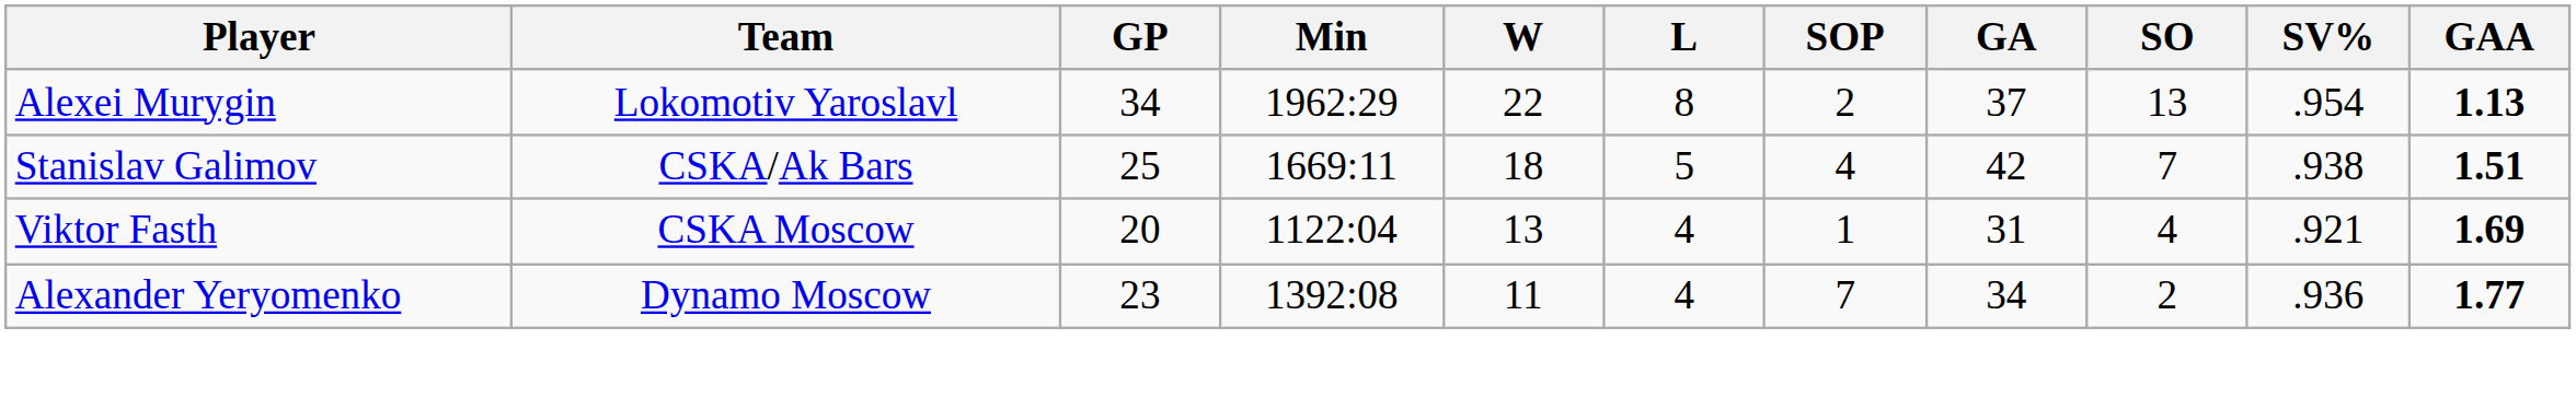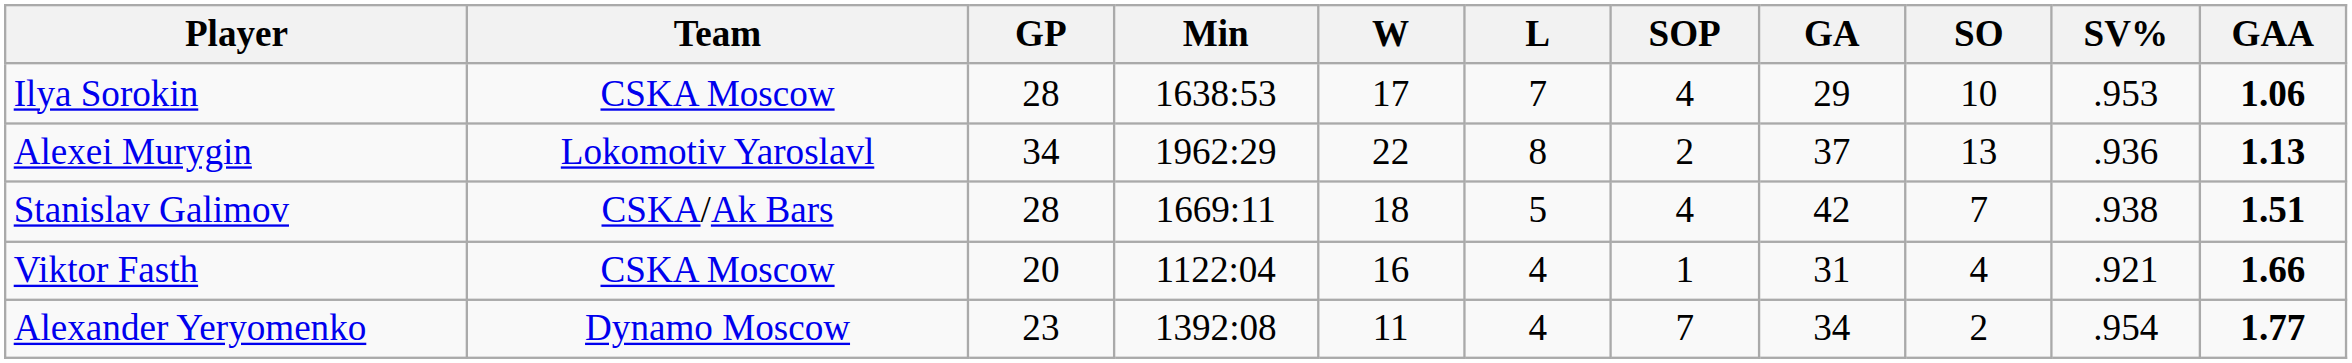+ row: Ilya Sorokin | CSKA Moscow | 28 | 1638:53 | 17 | 7 | 4 | 29 | 10 | .953 | 1.06
Alexei Murygin | SV%: .954 -> .936
Stanislav Galimov | GP: 25 -> 28
Viktor Fasth | W: 13 -> 16
Viktor Fasth | GAA: 1.69 -> 1.66
Alexander Yeryomenko | SV%: .936 -> .954
